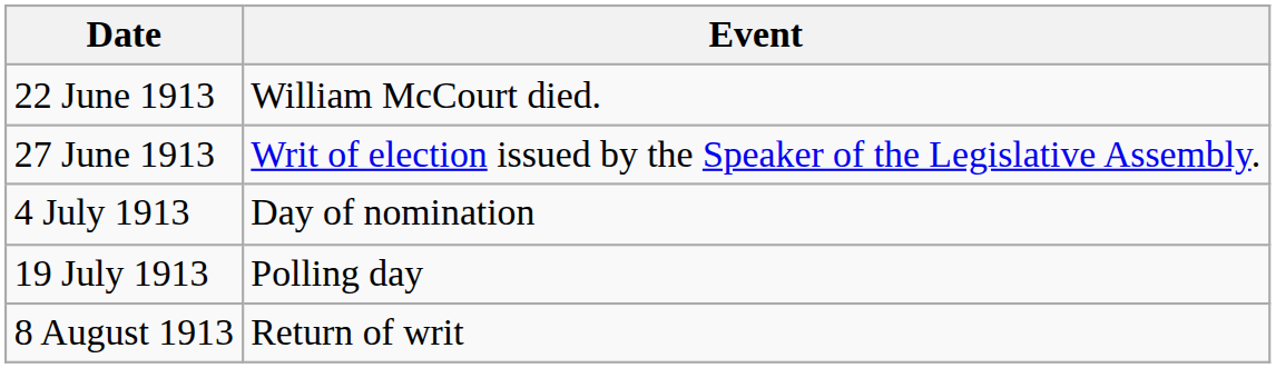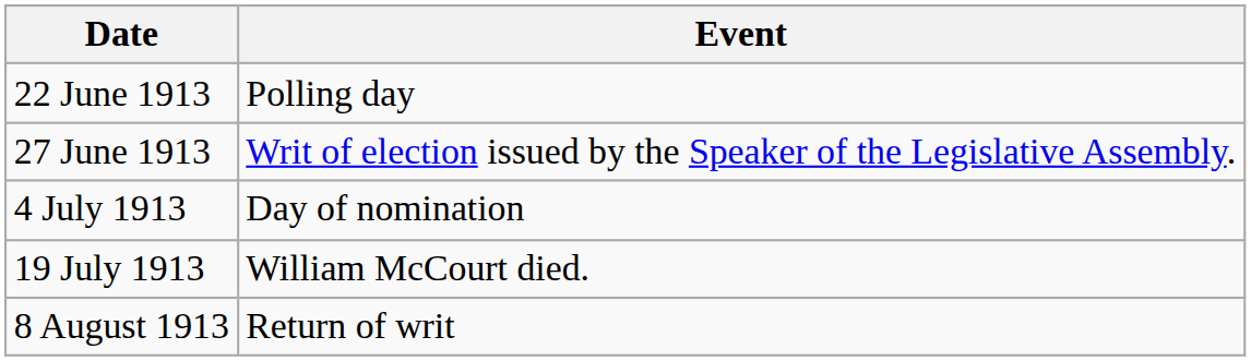22 June 1913 | Event: William McCourt died. -> Polling day
19 July 1913 | Event: Polling day -> William McCourt died.
